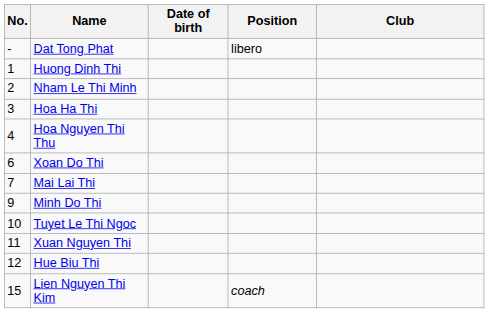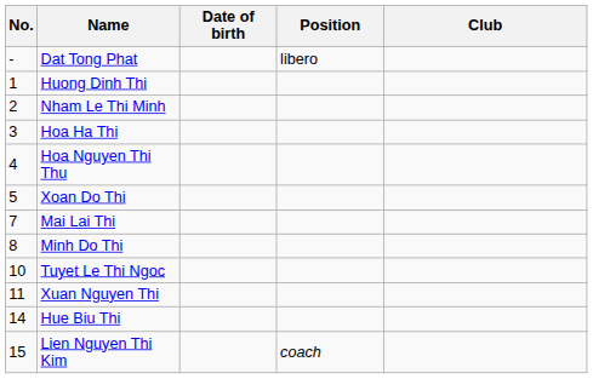Xoan Do Thi | No.: 6 -> 5
Minh Do Thi | No.: 9 -> 8
Hue Biu Thi | No.: 12 -> 14
